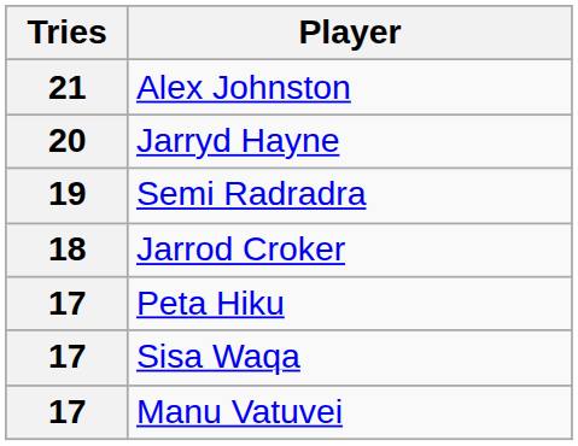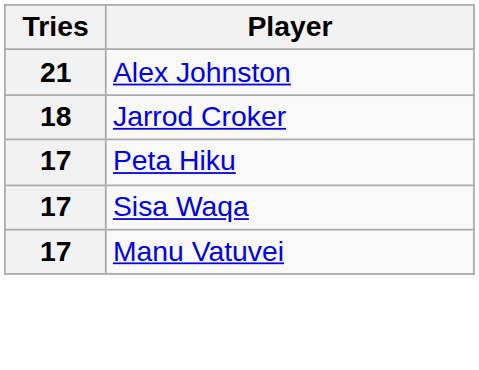- row: 20 | Jarryd Hayne
- row: 19 | Semi Radradra
